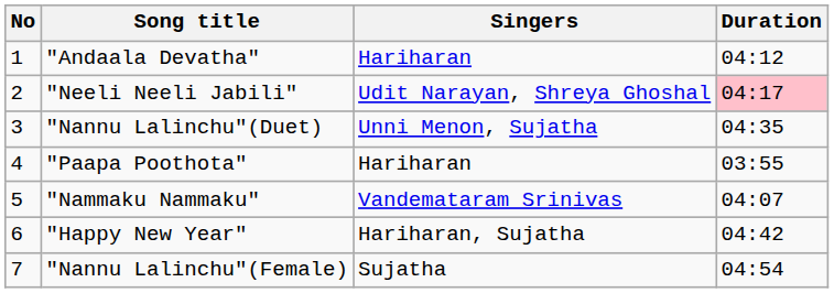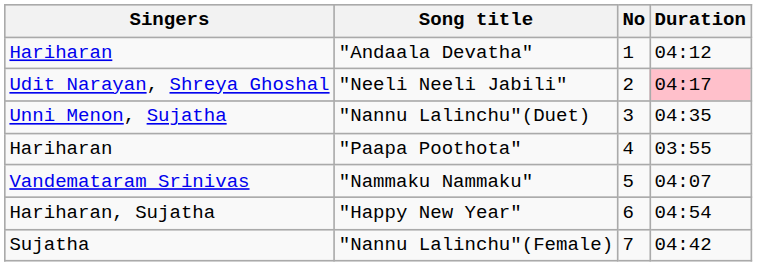columns swapped: No <-> Singers
"Happy New Year" | Duration: 04:42 -> 04:54
"Nannu Lalinchu"(Female) | Duration: 04:54 -> 04:42
